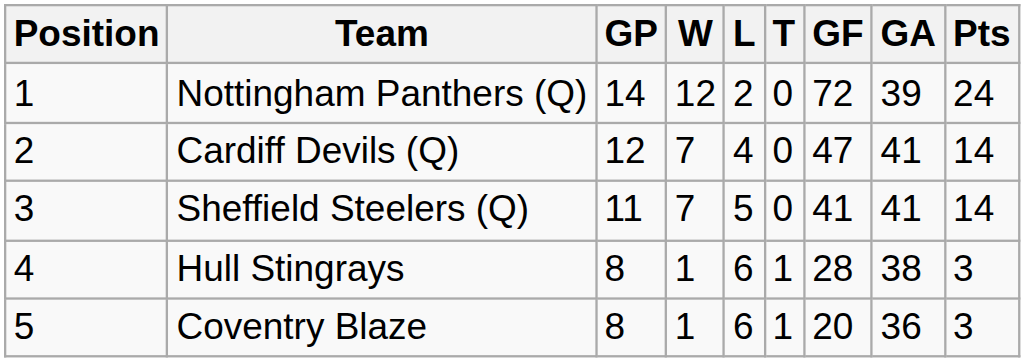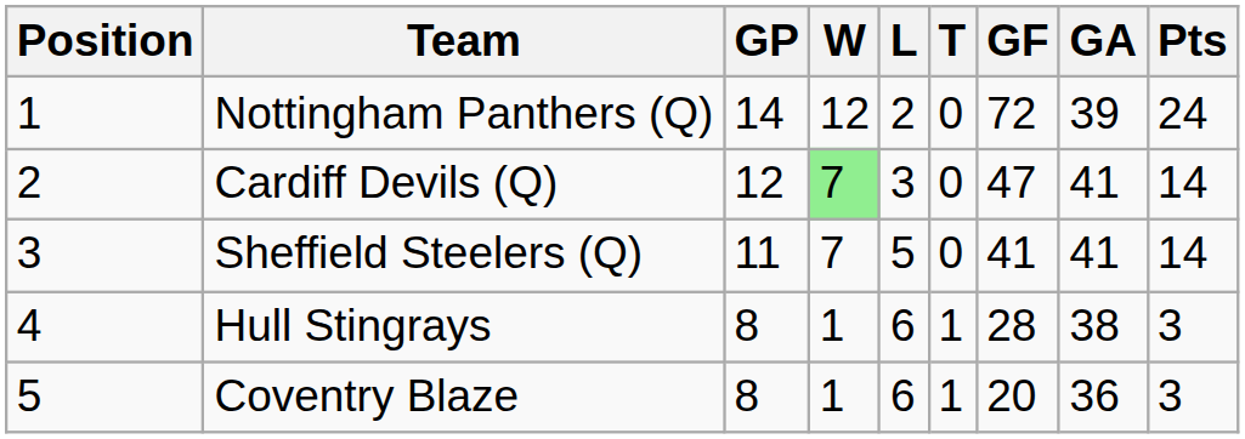Cardiff Devils (Q) | W: no background -> lightgreen background
Cardiff Devils (Q) | L: 4 -> 3
